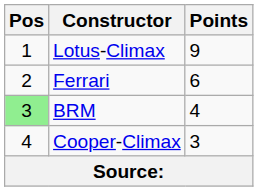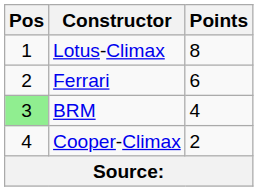Lotus-Climax | Points: 9 -> 8
Cooper-Climax | Points: 3 -> 2
